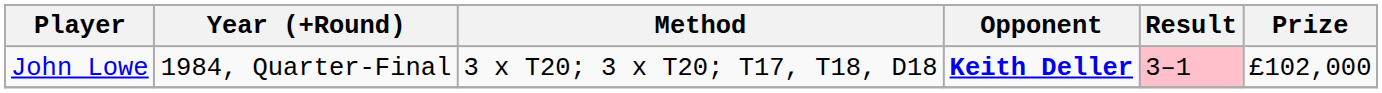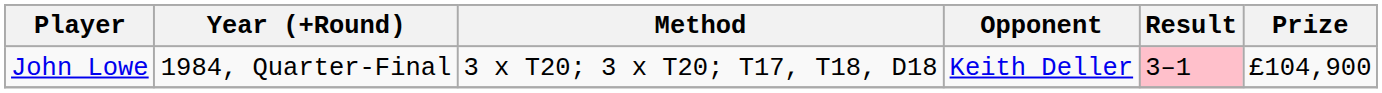John Lowe | Opponent: bold -> normal
John Lowe | Prize: £102,000 -> £104,900
